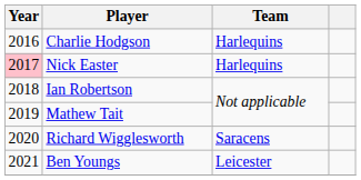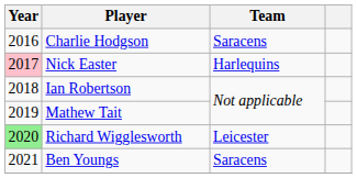Charlie Hodgson | Team: Harlequins -> Saracens
Richard Wigglesworth | Year: no background -> lightgreen background
Richard Wigglesworth | Team: Saracens -> Leicester
Ben Youngs | Team: Leicester -> Saracens
